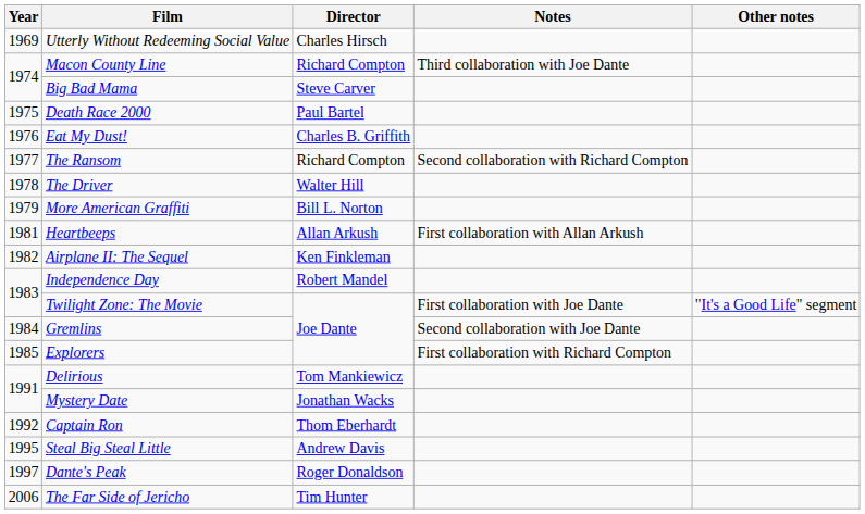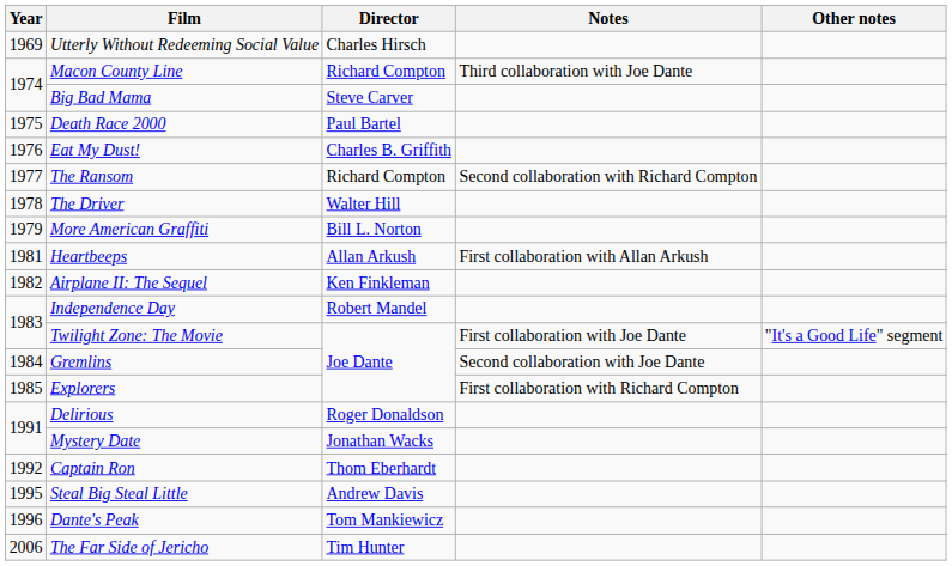Delirious | Director: Tom Mankiewicz -> Roger Donaldson
Dante's Peak | Year: 1997 -> 1996
Dante's Peak | Director: Roger Donaldson -> Tom Mankiewicz
